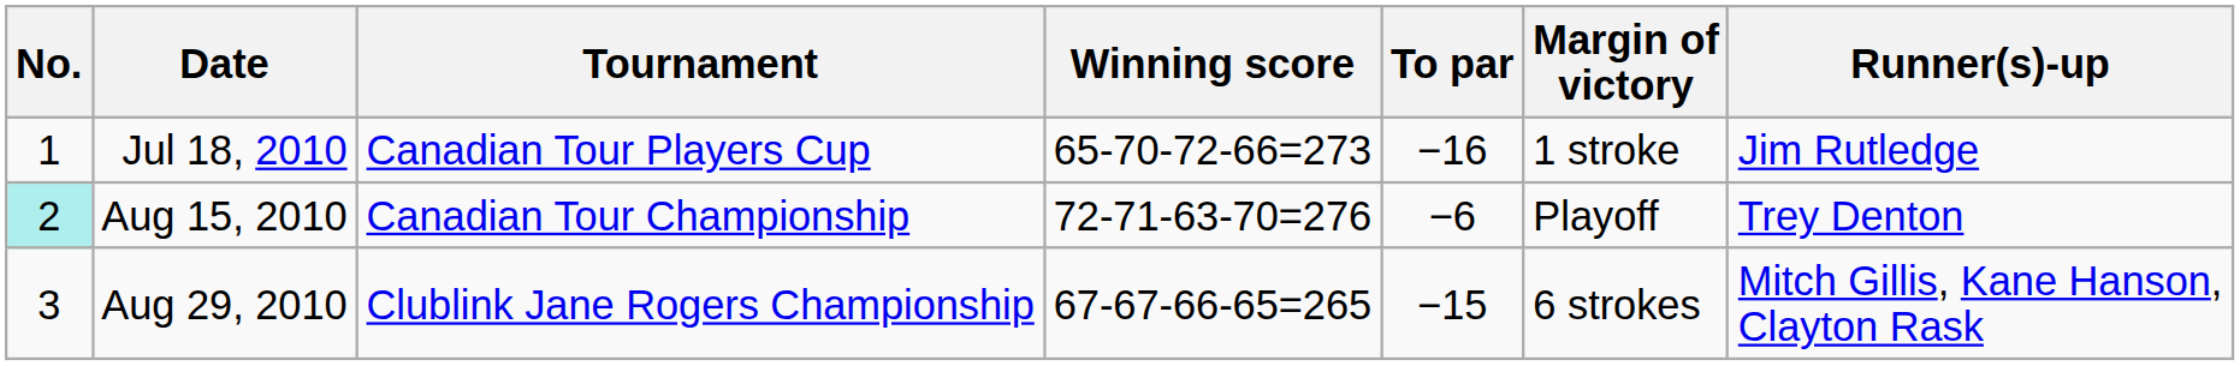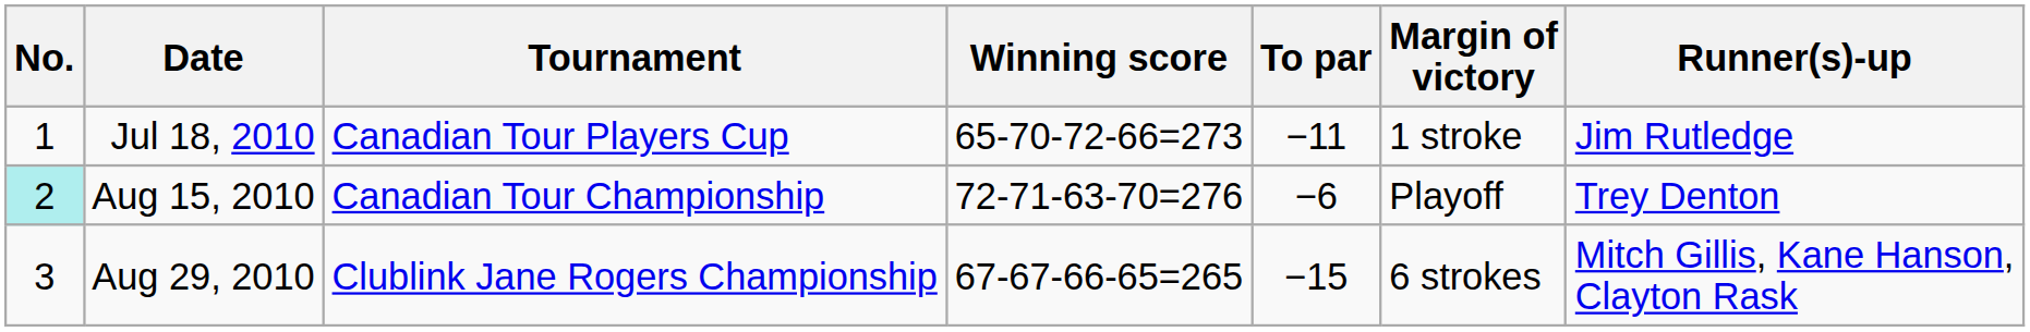Jul 18, 2010 | To par: −16 -> −11
